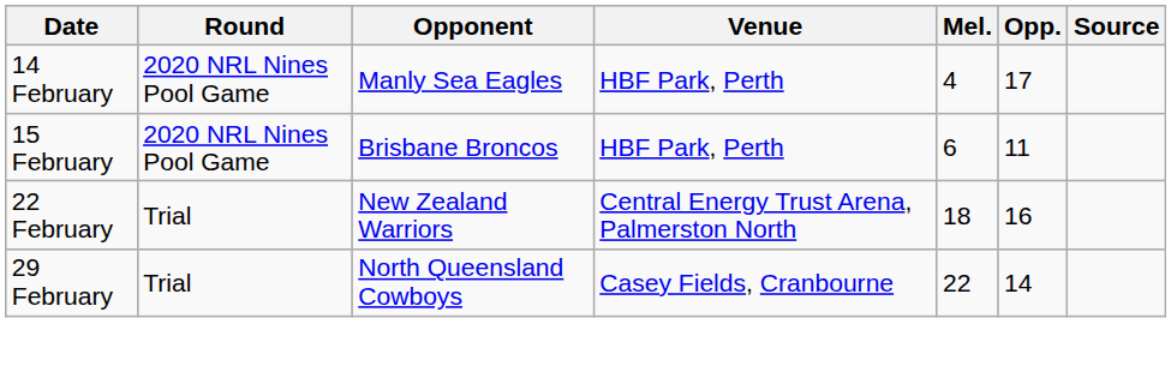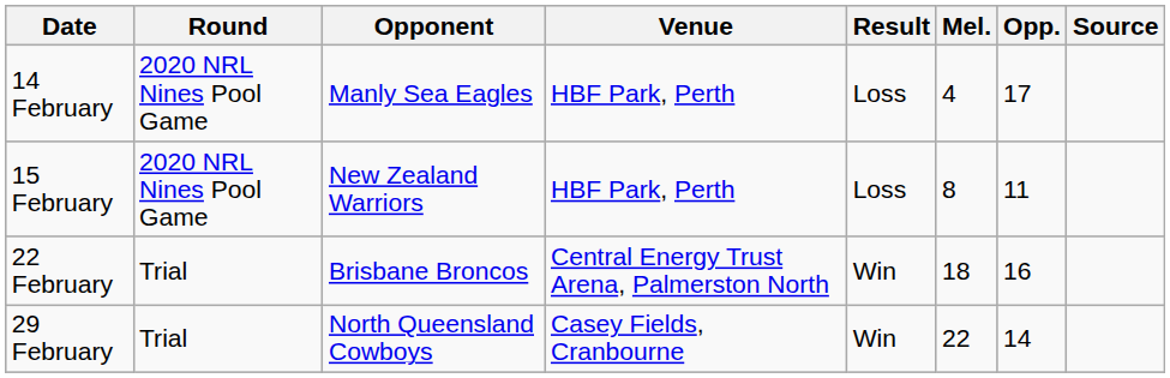+ column: Result | Loss | Loss | Win | Win
15 February | Opponent: Brisbane Broncos -> New Zealand Warriors
15 February | Mel.: 6 -> 8
22 February | Opponent: New Zealand Warriors -> Brisbane Broncos
